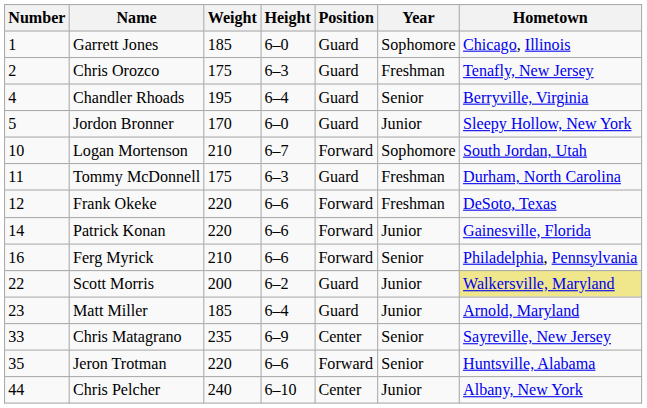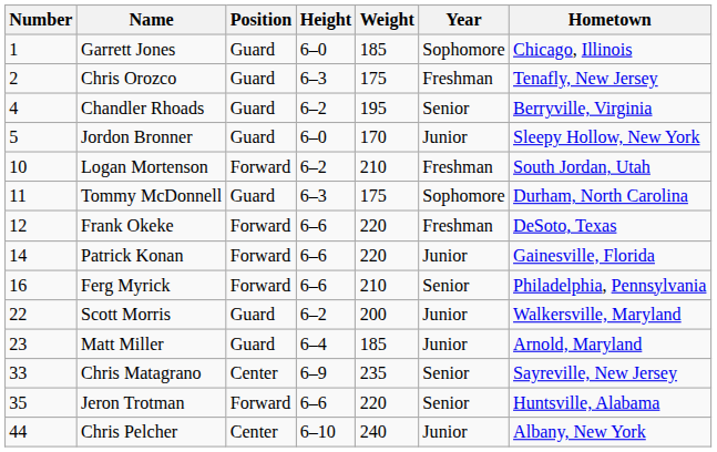columns swapped: Position <-> Weight
Chandler Rhoads | Height: 6–4 -> 6–2
Logan Mortenson | Height: 6–7 -> 6–2
Logan Mortenson | Year: Sophomore -> Freshman
Tommy McDonnell | Year: Freshman -> Sophomore
Scott Morris | Hometown: khaki background -> no background
